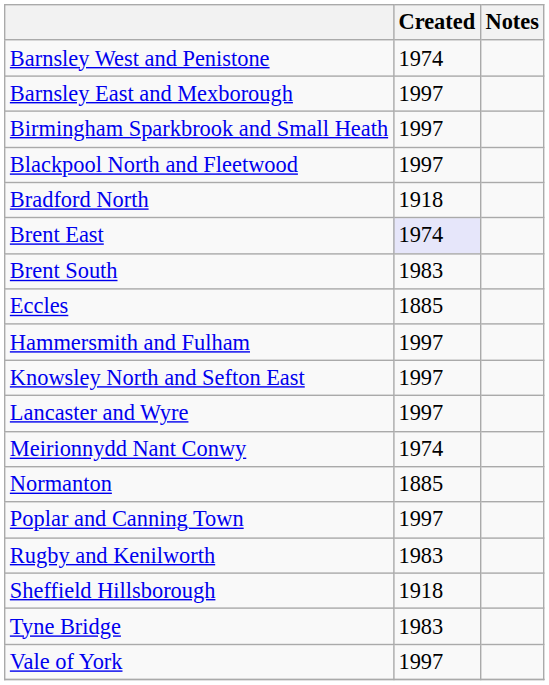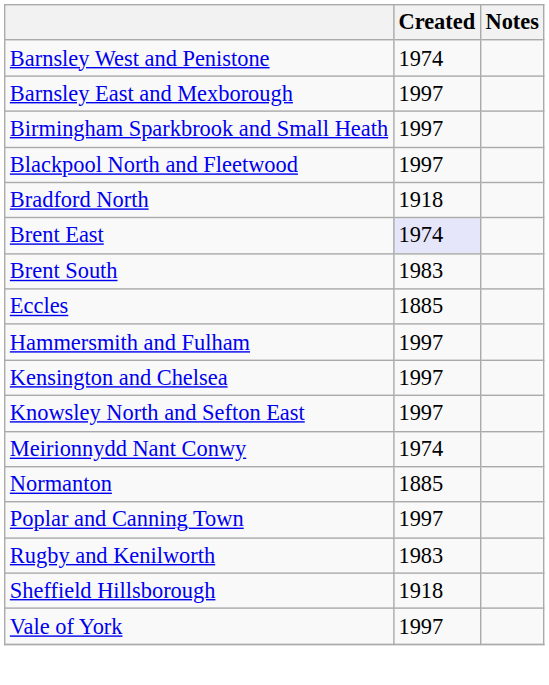+ row: Kensington and Chelsea | 1997
- row: Lancaster and Wyre | 1997
- row: Tyne Bridge | 1983
